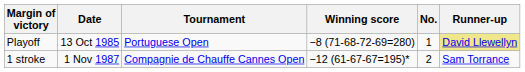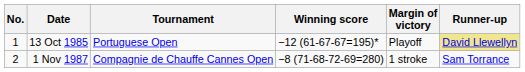columns swapped: No. <-> Margin of victory
13 Oct 1985 | Winning score: −8 (71-68-72-69=280) -> −12 (61-67-67=195)*
1 Nov 1987 | Winning score: −12 (61-67-67=195)* -> −8 (71-68-72-69=280)
